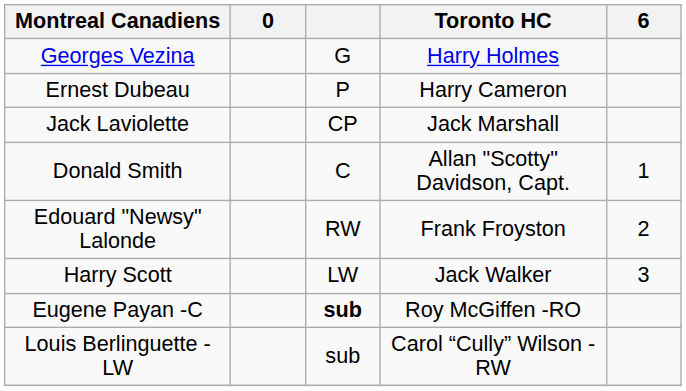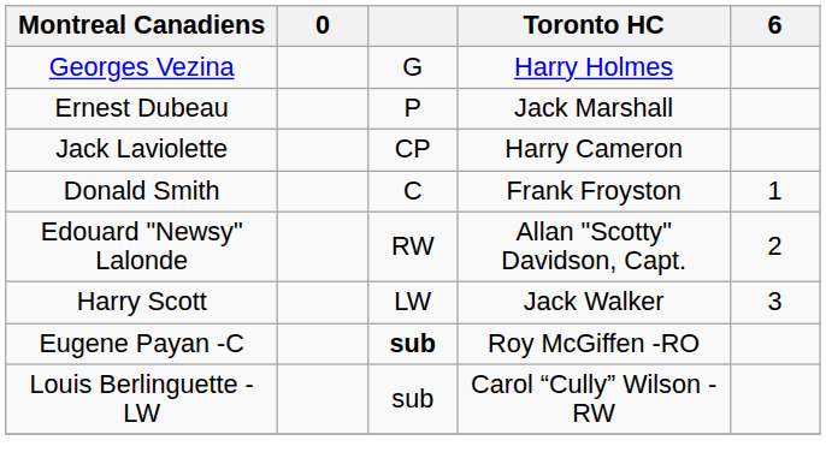Ernest Dubeau | Toronto HC: Harry Cameron -> Jack Marshall
Jack Laviolette | Toronto HC: Jack Marshall -> Harry Cameron
Donald Smith | Toronto HC: Allan "Scotty" Davidson, Capt. -> Frank Froyston
Edouard "Newsy" Lalonde | Toronto HC: Frank Froyston -> Allan "Scotty" Davidson, Capt.
